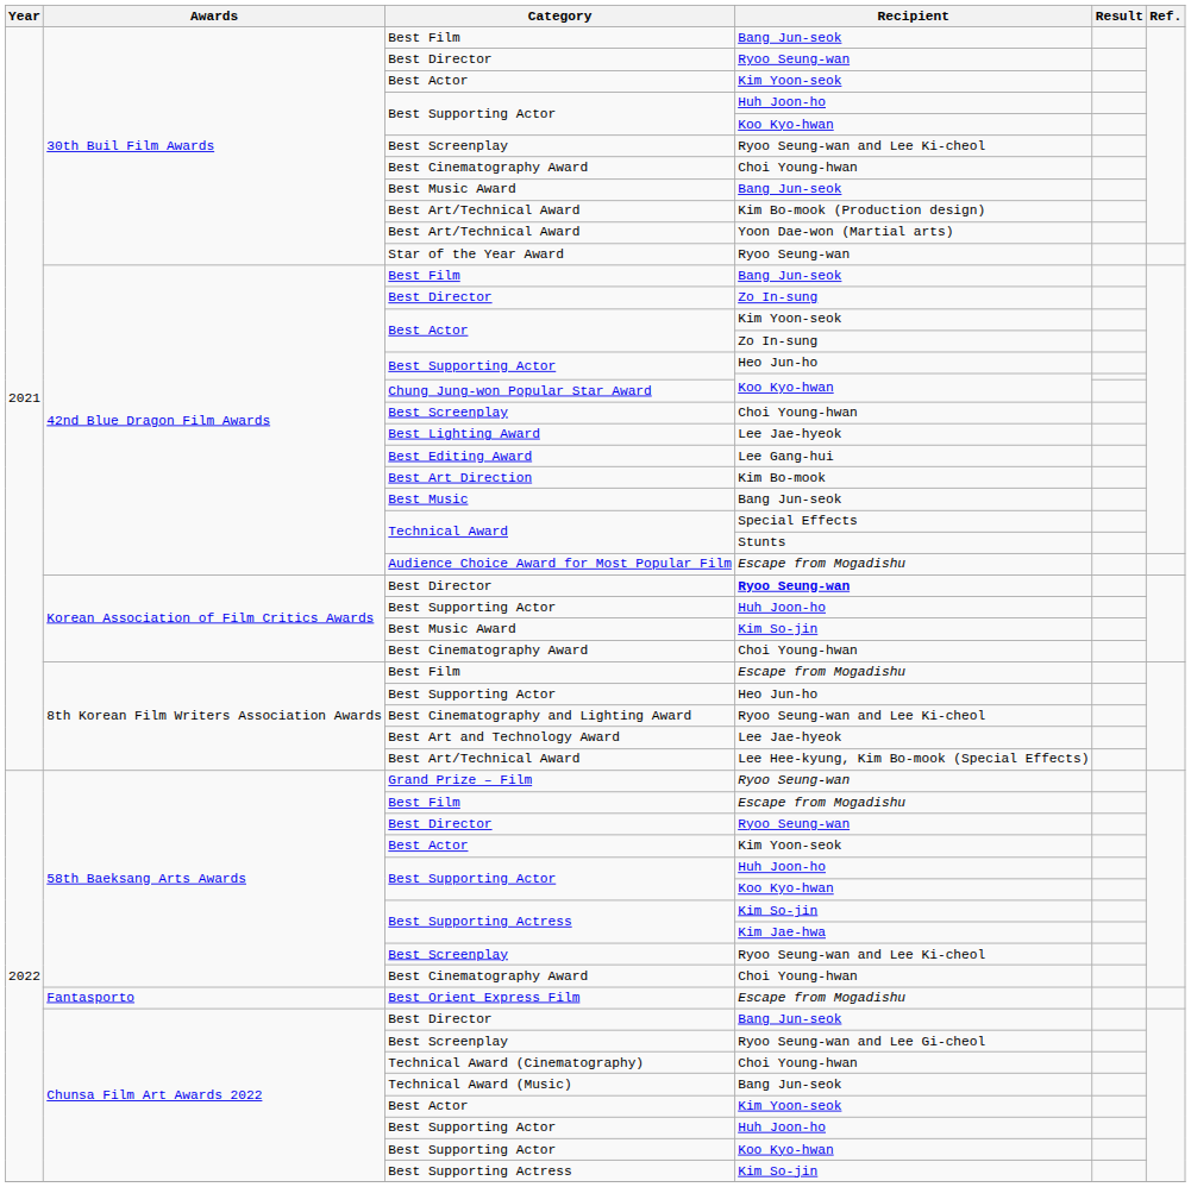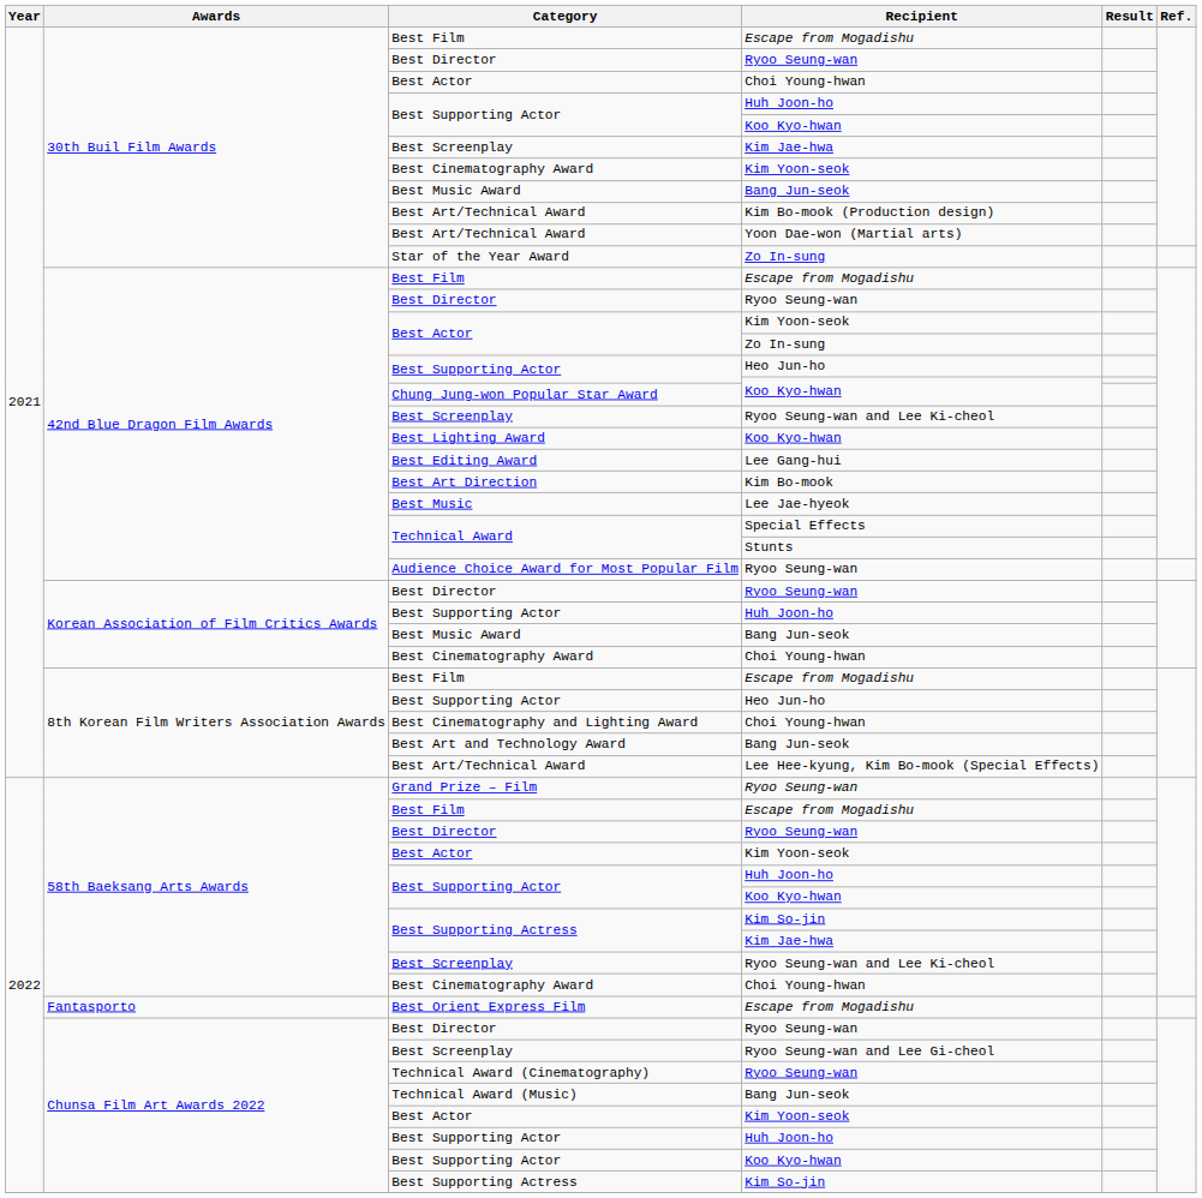30th Buil Film Awards / Best Film | Recipient: Bang Jun-seok -> Escape from Mogadishu
30th Buil Film Awards / Best Actor | Recipient: Kim Yoon-seok -> Choi Young-hwan
30th Buil Film Awards / Best Screenplay | Recipient: Ryoo Seung-wan and Lee Ki-cheol -> Kim Jae-hwa
30th Buil Film Awards / Best Cinematography Award | Recipient: Choi Young-hwan -> Kim Yoon-seok
Star of the Year Award | Recipient: Ryoo Seung-wan -> Zo In-sung
42nd Blue Dragon Film Awards / Best Film | Recipient: Bang Jun-seok -> Escape from Mogadishu
42nd Blue Dragon Film Awards / Best Director | Recipient: Zo In-sung -> Ryoo Seung-wan
42nd Blue Dragon Film Awards / Best Screenplay | Recipient: Choi Young-hwan -> Ryoo Seung-wan and Lee Ki-cheol
Best Lighting Award | Recipient: Lee Jae-hyeok -> Koo Kyo-hwan
Best Music | Recipient: Bang Jun-seok -> Lee Jae-hyeok
Audience Choice Award for Most Popular Film | Recipient: Escape from Mogadishu -> Ryoo Seung-wan
Korean Association of Film Critics Awards / Best Director | Recipient: bold -> normal
Korean Association of Film Critics Awards / Best Music Award | Recipient: Kim So-jin -> Bang Jun-seok
Best Cinematography and Lighting Award | Recipient: Ryoo Seung-wan and Lee Ki-cheol -> Choi Young-hwan
Best Art and Technology Award | Recipient: Lee Jae-hyeok -> Bang Jun-seok
Chunsa Film Art Awards 2022 / Best Director | Recipient: Bang Jun-seok -> Ryoo Seung-wan
Technical Award (Cinematography) | Recipient: Choi Young-hwan -> Ryoo Seung-wan
